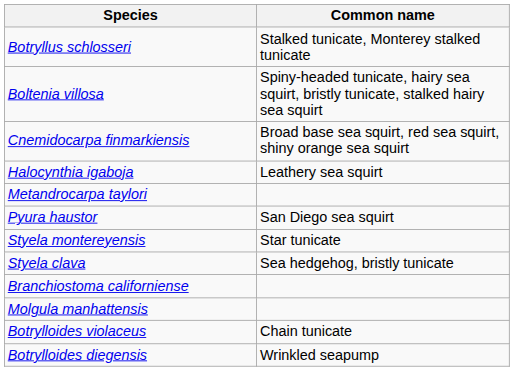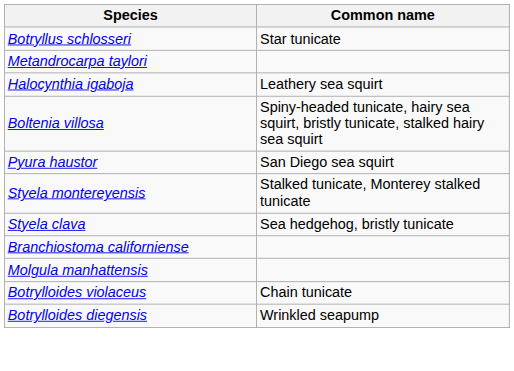Botryllus schlosseri | Common name: Stalked tunicate, Monterey stalked tunicate -> Star tunicate
rows swapped: Boltenia villosa <-> Metandrocarpa taylori
- row: Cnemidocarpa finmarkiensis | Broad base sea squirt, red sea squirt, shiny orange sea squirt
Styela montereyensis | Common name: Star tunicate -> Stalked tunicate, Monterey stalked tunicate
